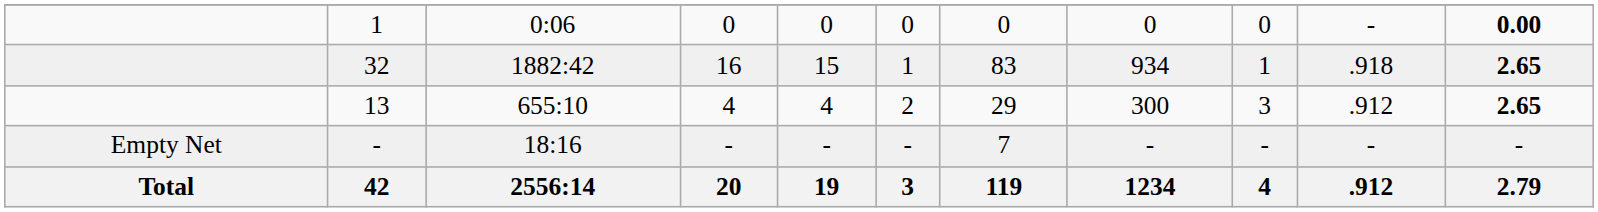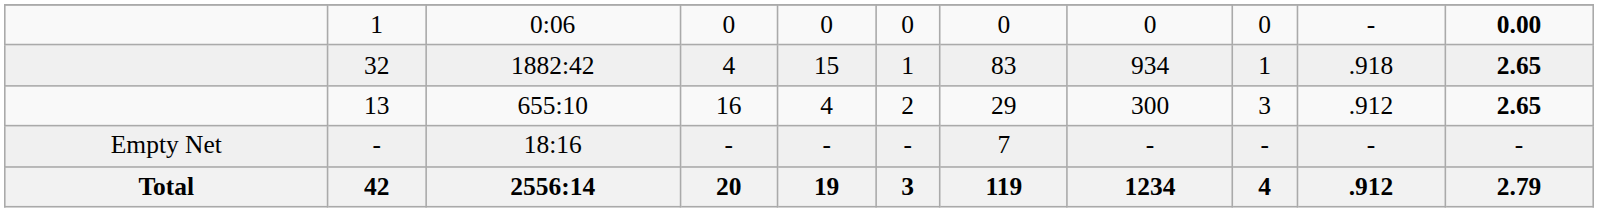32 | column 4: 16 -> 4
13 | column 4: 4 -> 16
